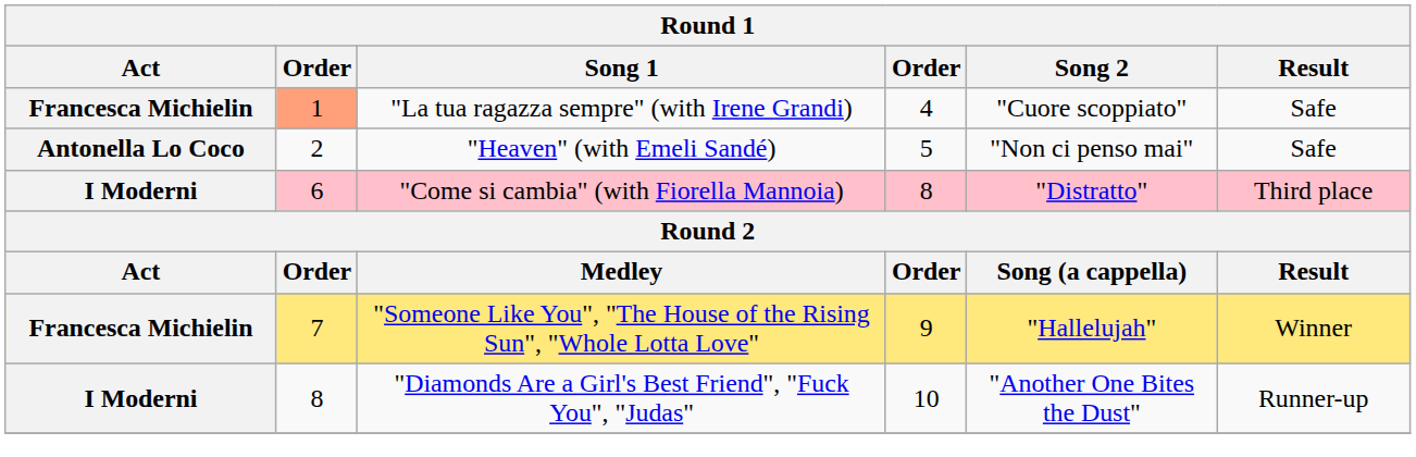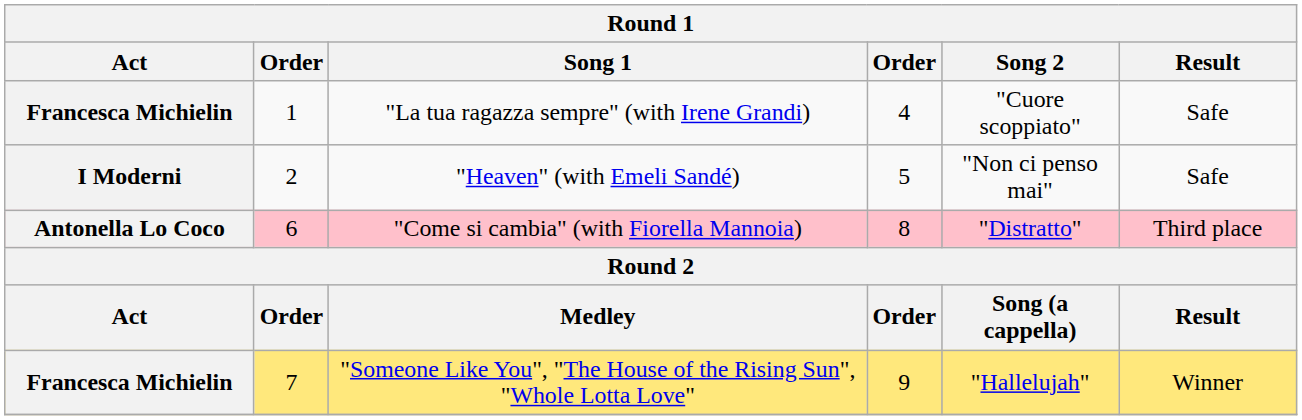"La tua ragazza sempre" (with Irene Grandi) | column 2: lightsalmon background -> no background
"Heaven" (with Emeli Sandé) | Act: Antonella Lo Coco -> I Moderni
"Come si cambia" (with Fiorella Mannoia) | Act: I Moderni -> Antonella Lo Coco
- row: I Moderni | 8 | "Diamonds Are a Girl's Best Friend", "Fuck You", "Judas" | 10 | "Another One Bites the Dust" | Runner-up
